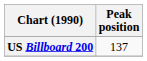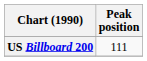US Billboard 200 | Peak position: 137 -> 111
